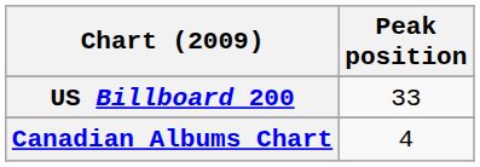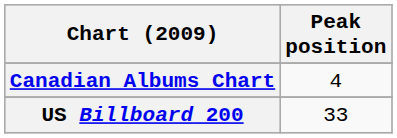rows swapped: Canadian Albums Chart <-> US Billboard 200
